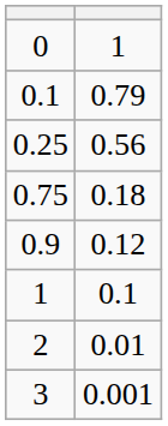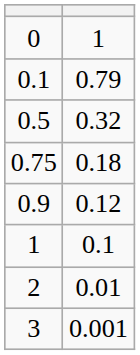- row: 0.25 | 0.56
+ row: 0.5 | 0.32
